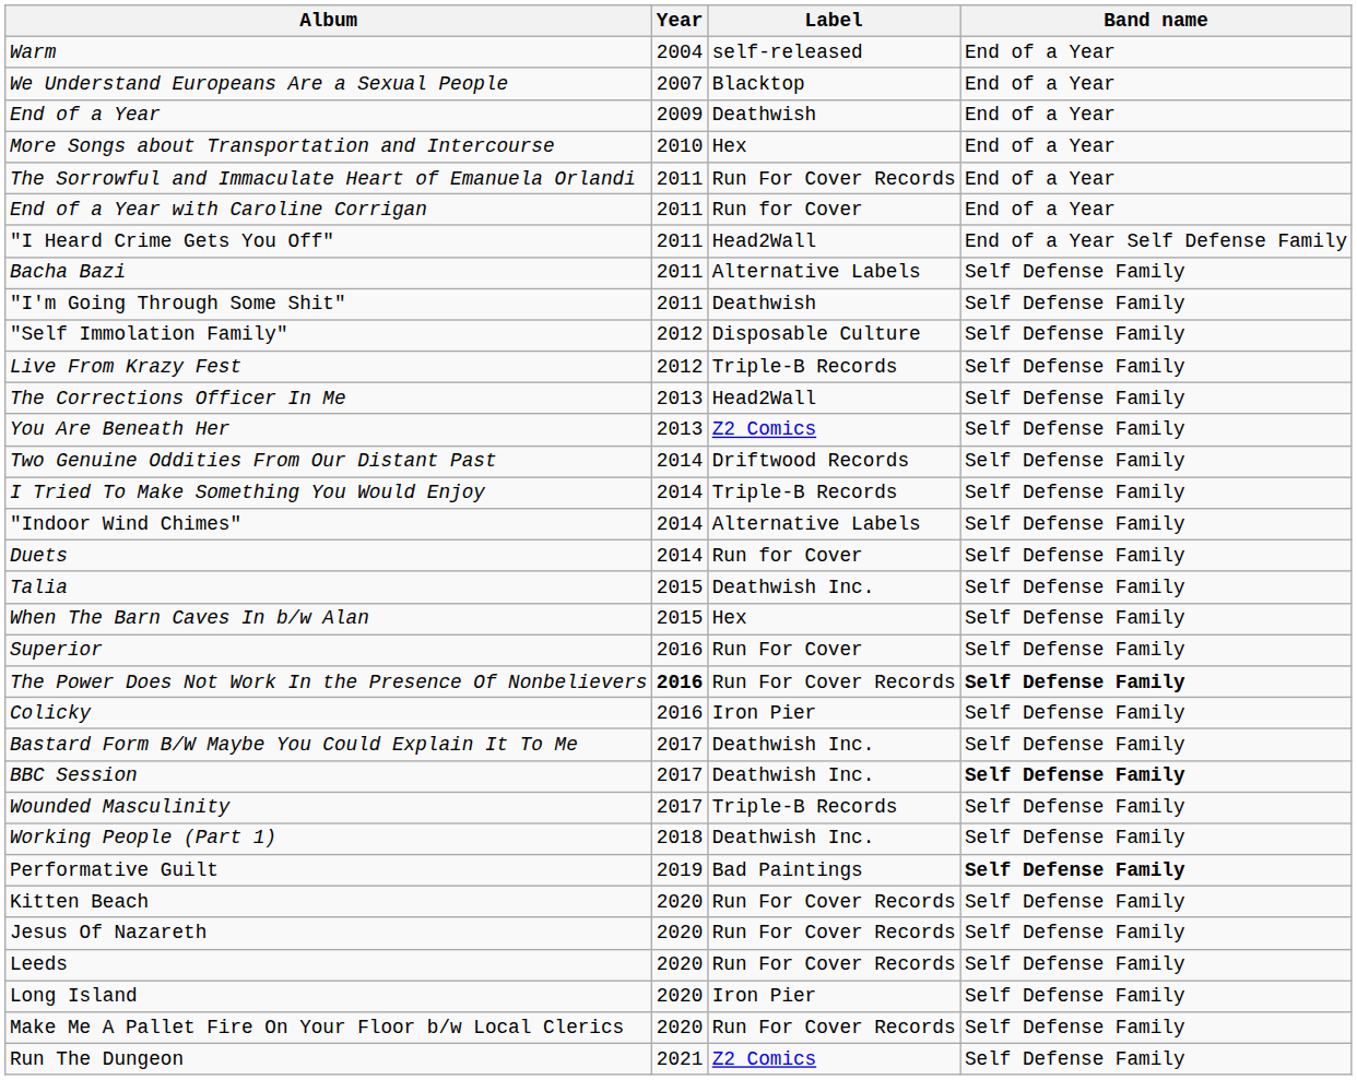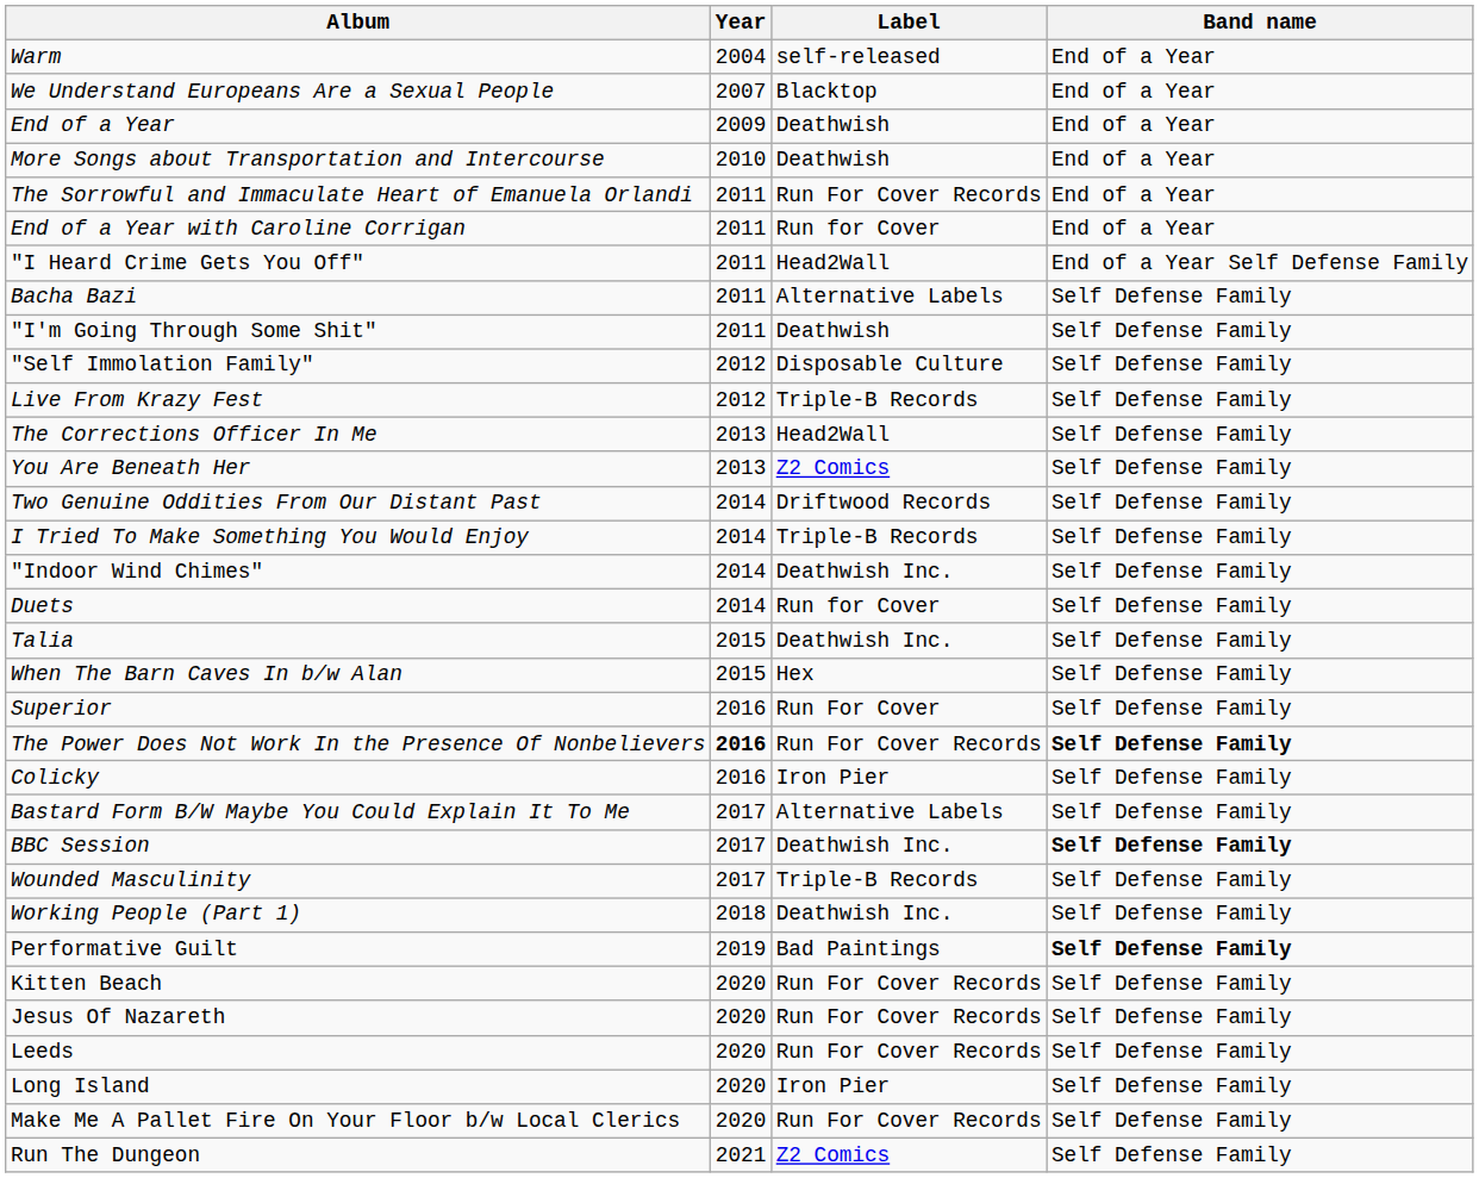More Songs about Transportation and Intercourse | Label: Hex -> Deathwish
"Indoor Wind Chimes" | Label: Alternative Labels -> Deathwish Inc.
Bastard Form B/W Maybe You Could Explain It To Me | Label: Deathwish Inc. -> Alternative Labels
